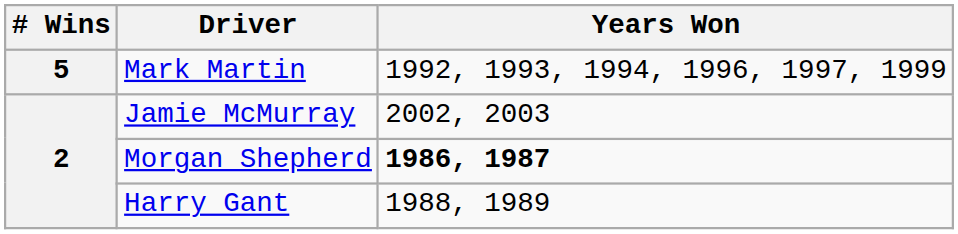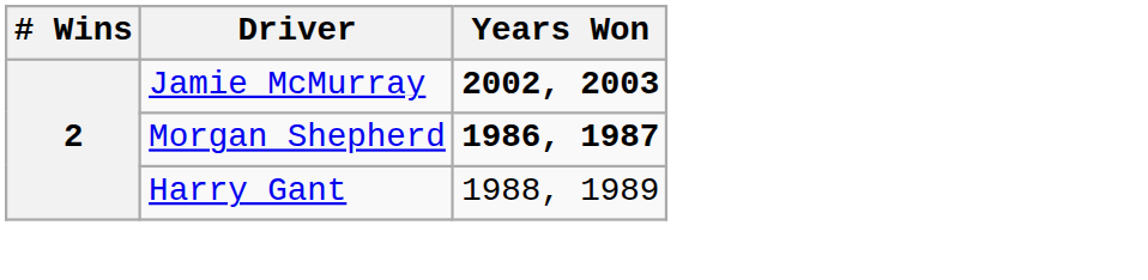- row: 5 | Mark Martin | 1992, 1993, 1994, 1996, 1997, 1999
Jamie McMurray | Years Won: normal -> bold
